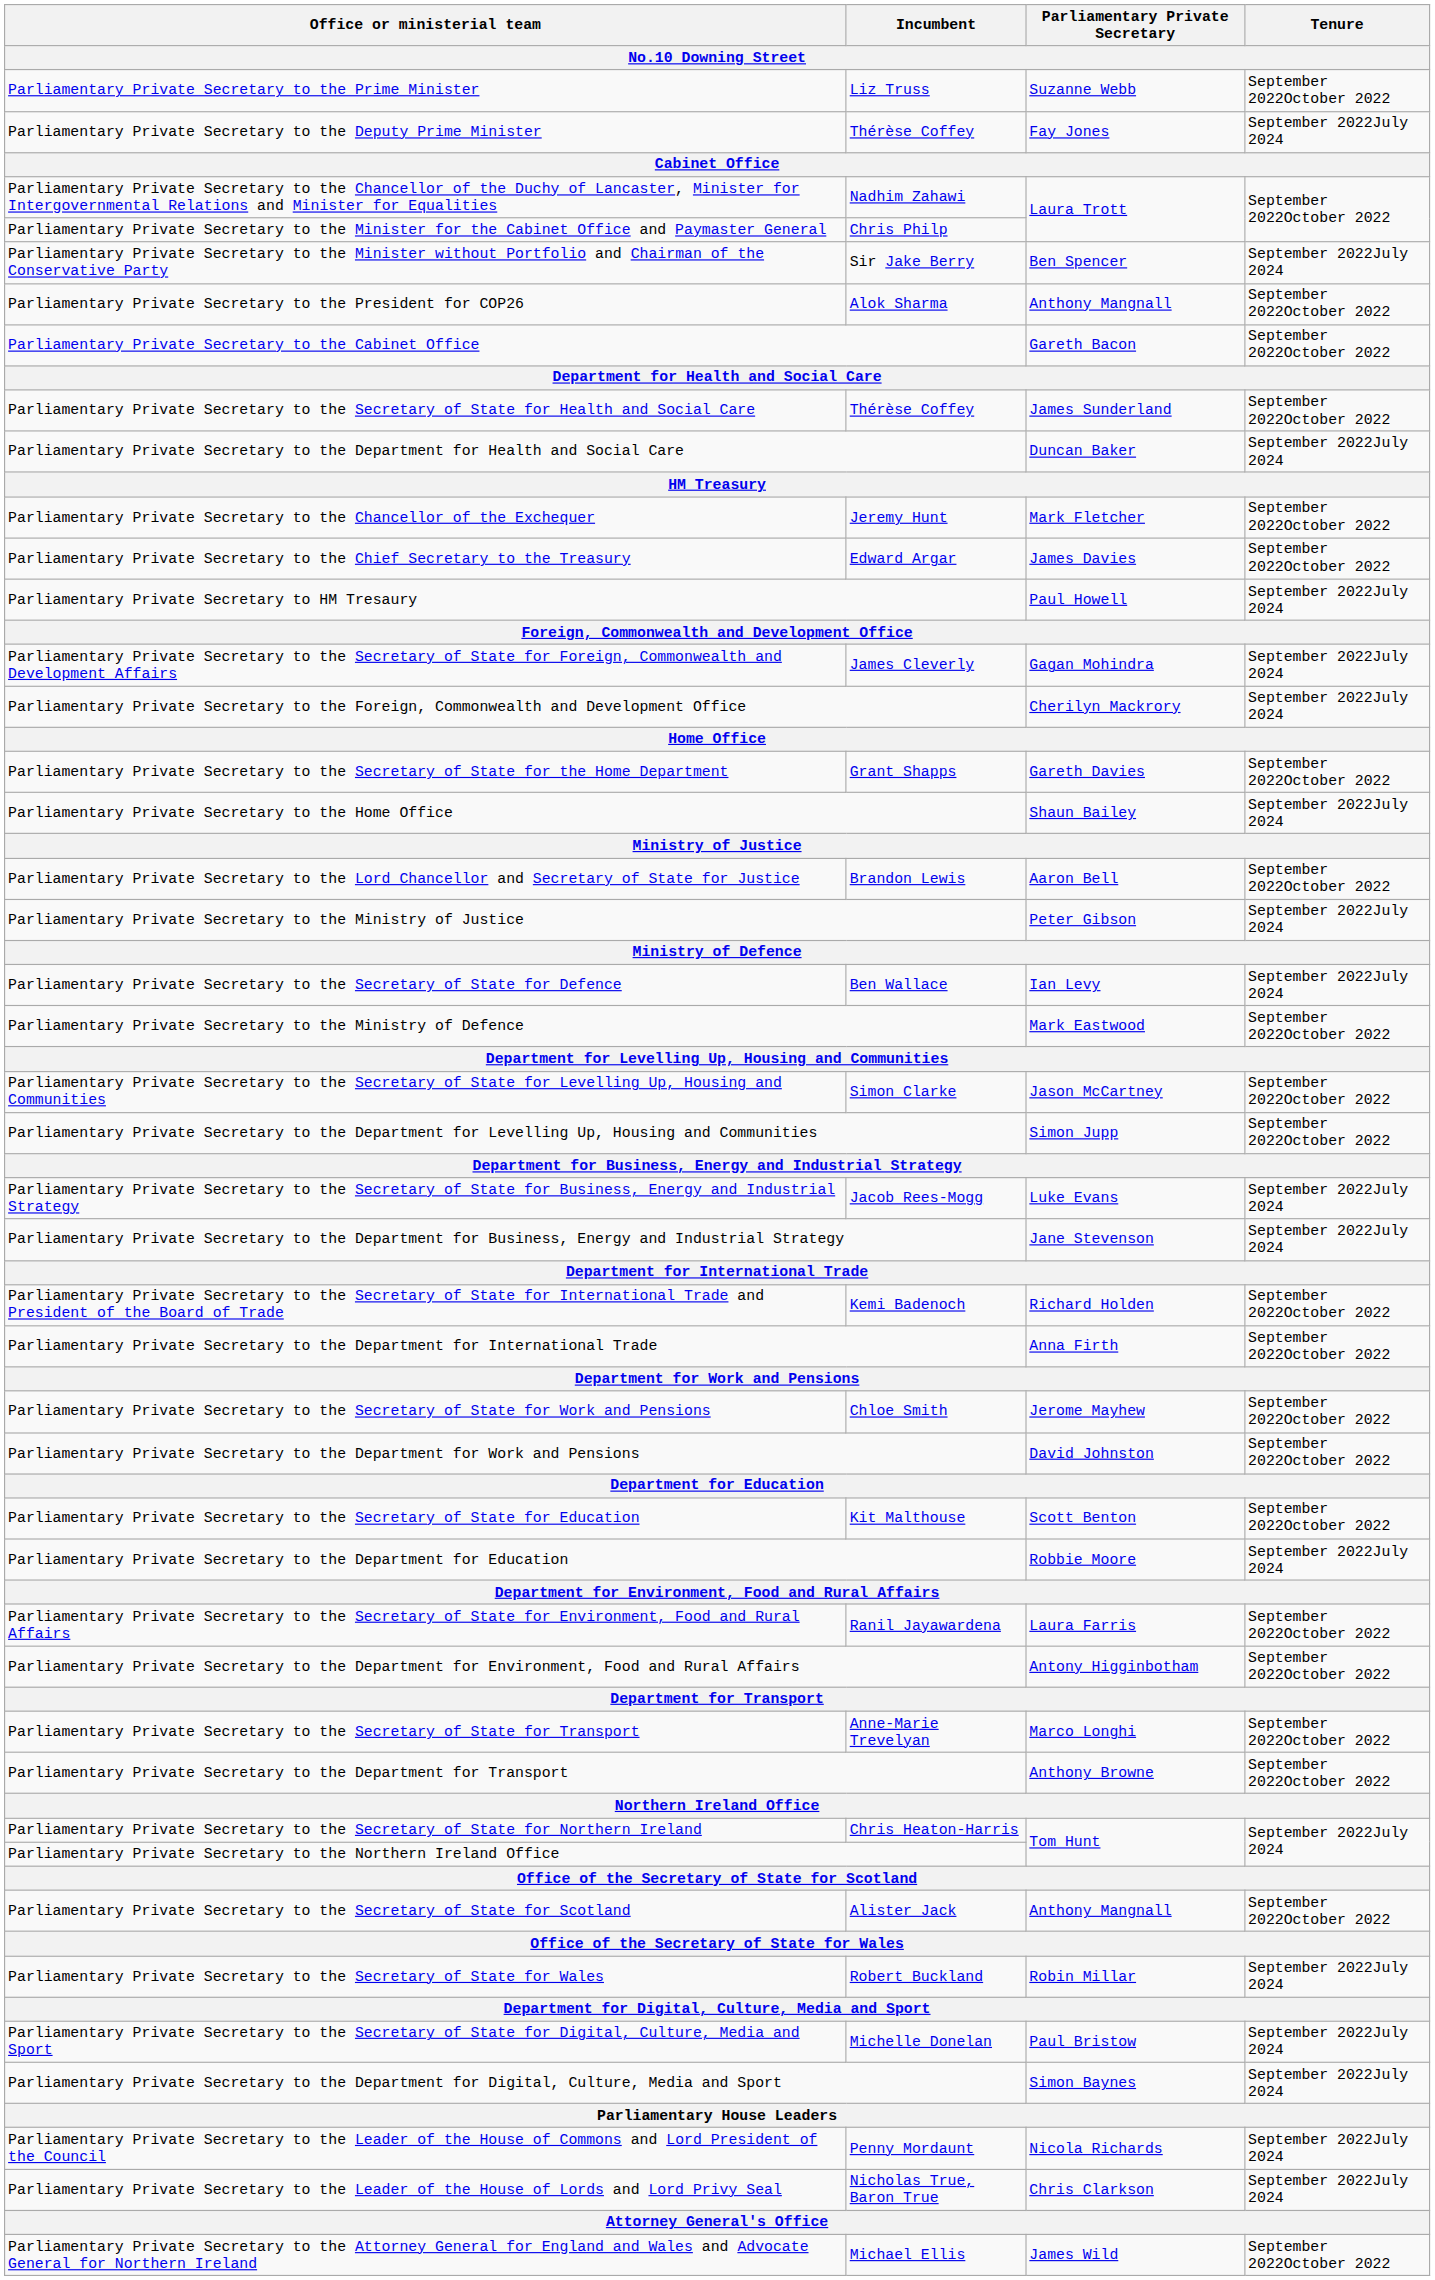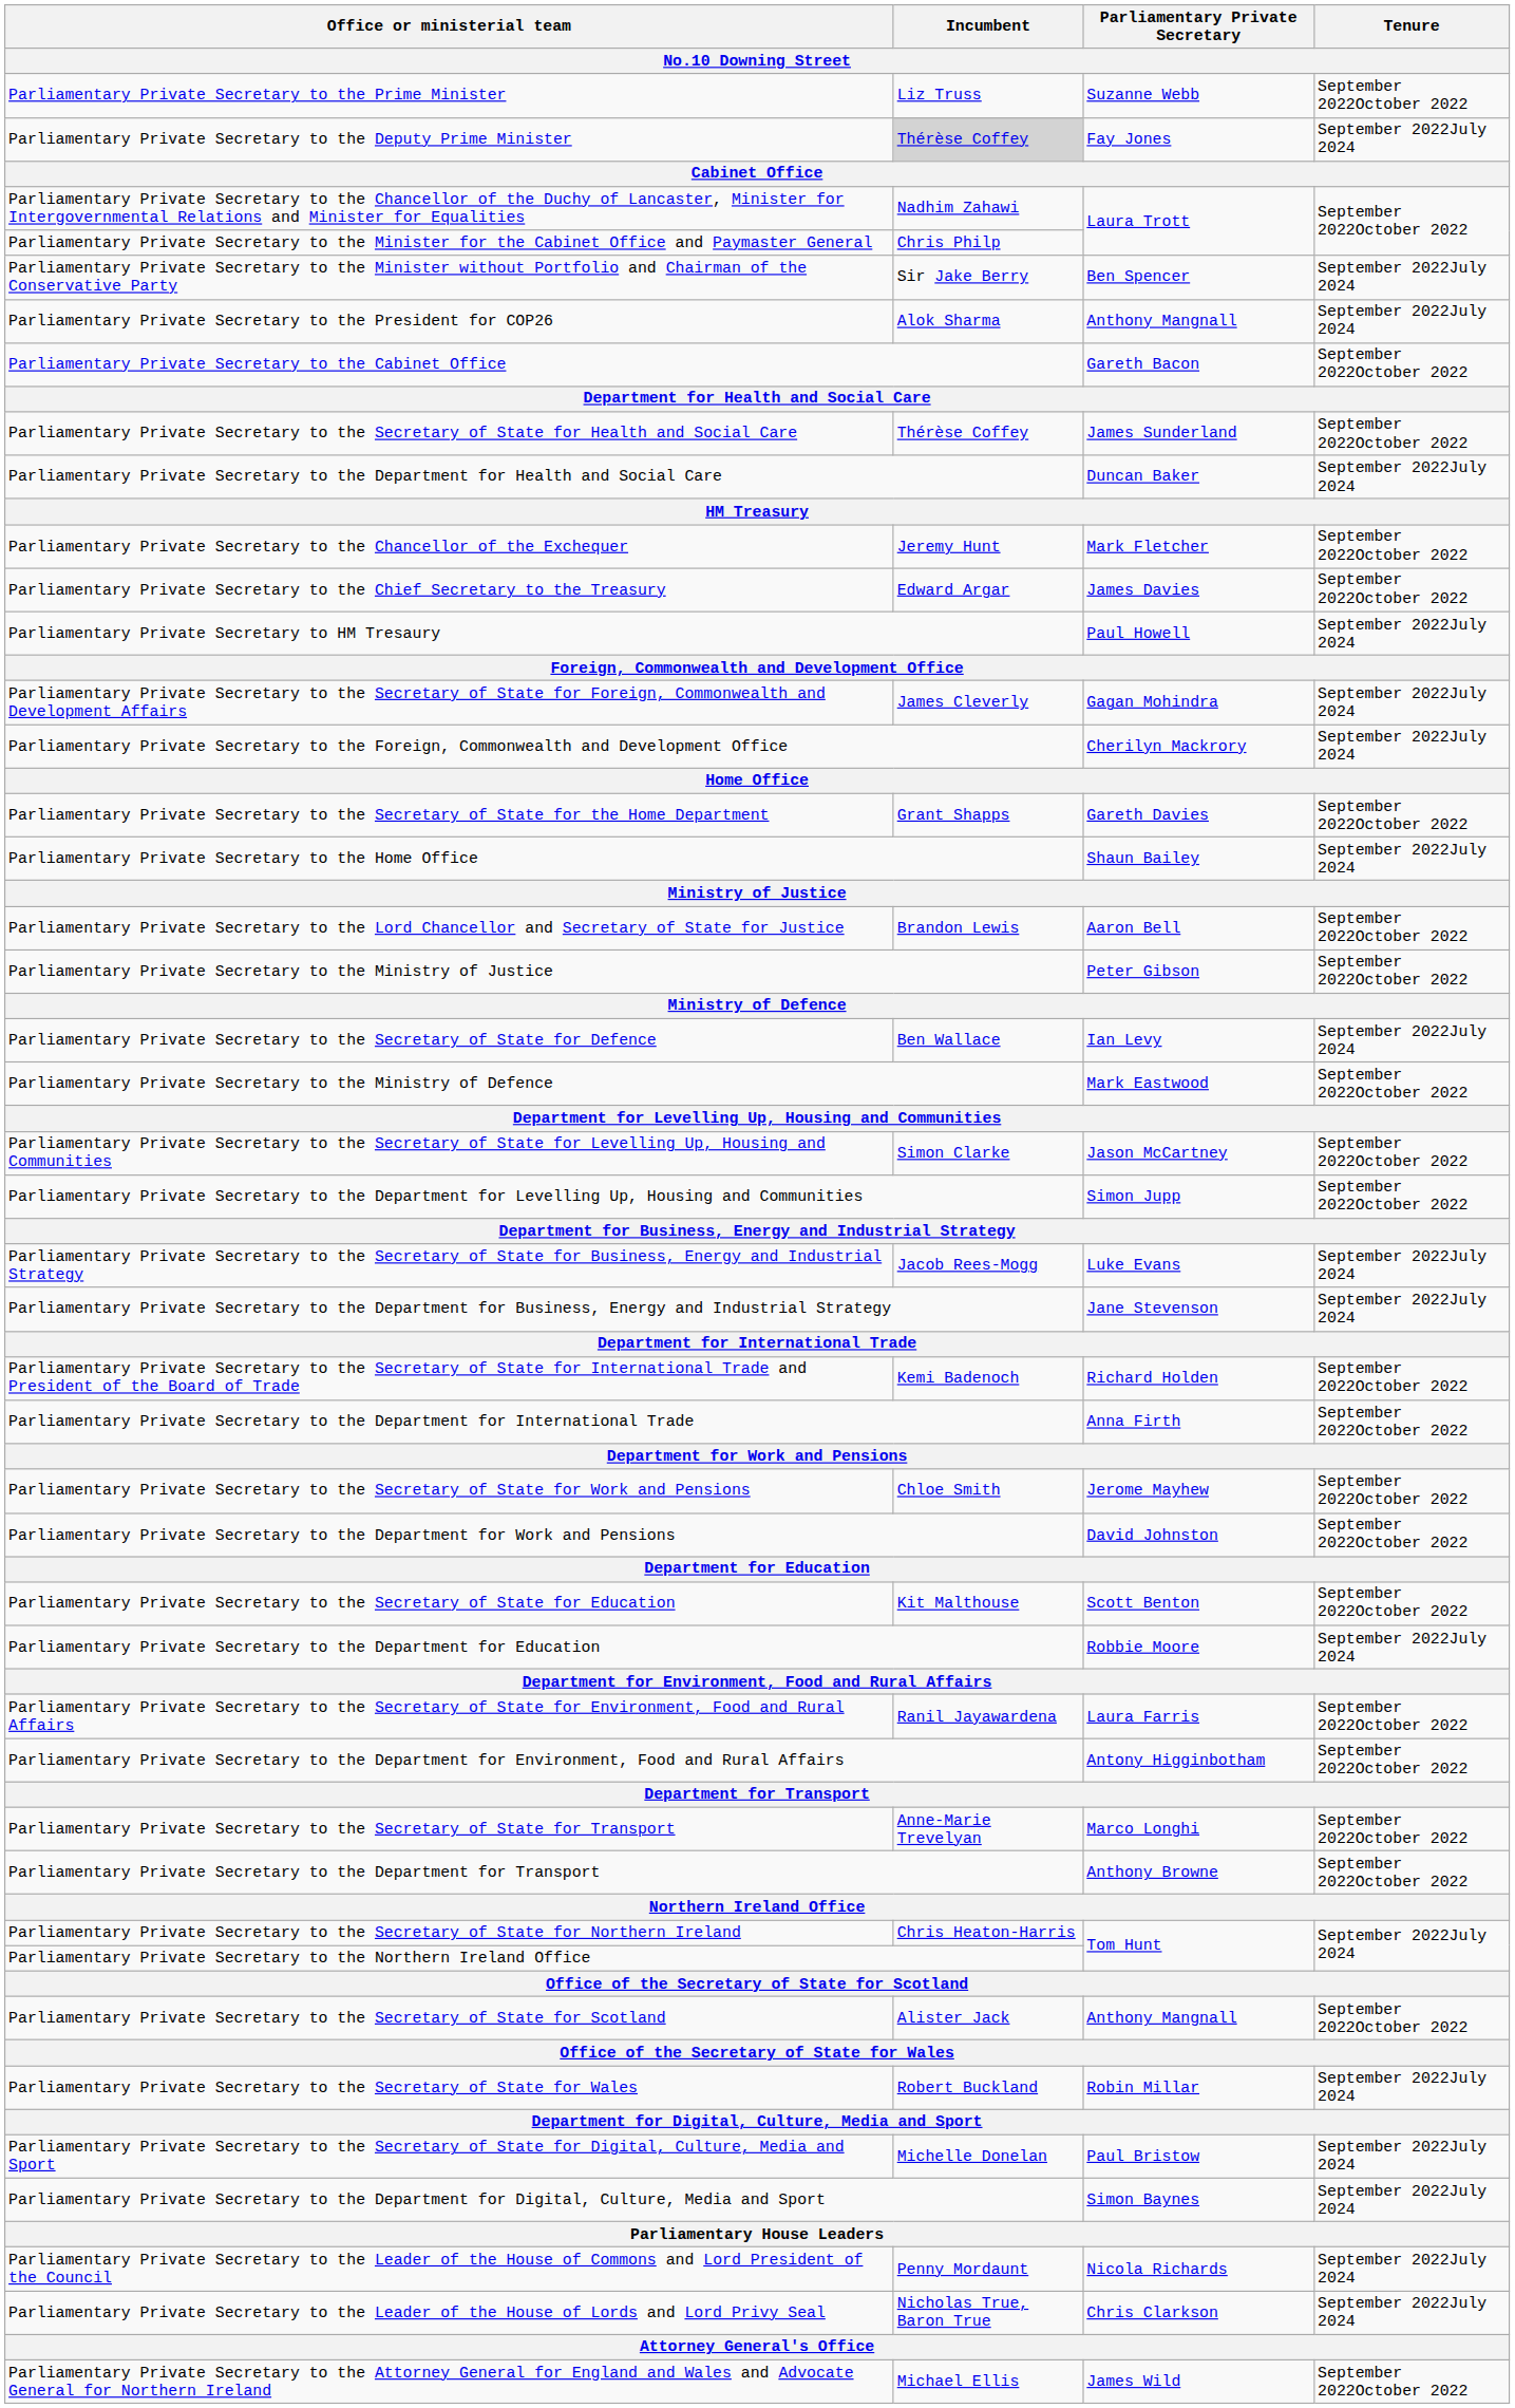Parliamentary Private Secretary to the Deputy Prime Minister | Incumbent: no background -> lightgrey background
Parliamentary Private Secretary to the President for COP26 | Tenure: September 2022October 2022 -> September 2022July 2024
Parliamentary Private Secretary to the Ministry of Justice | Tenure: September 2022July 2024 -> September 2022October 2022
